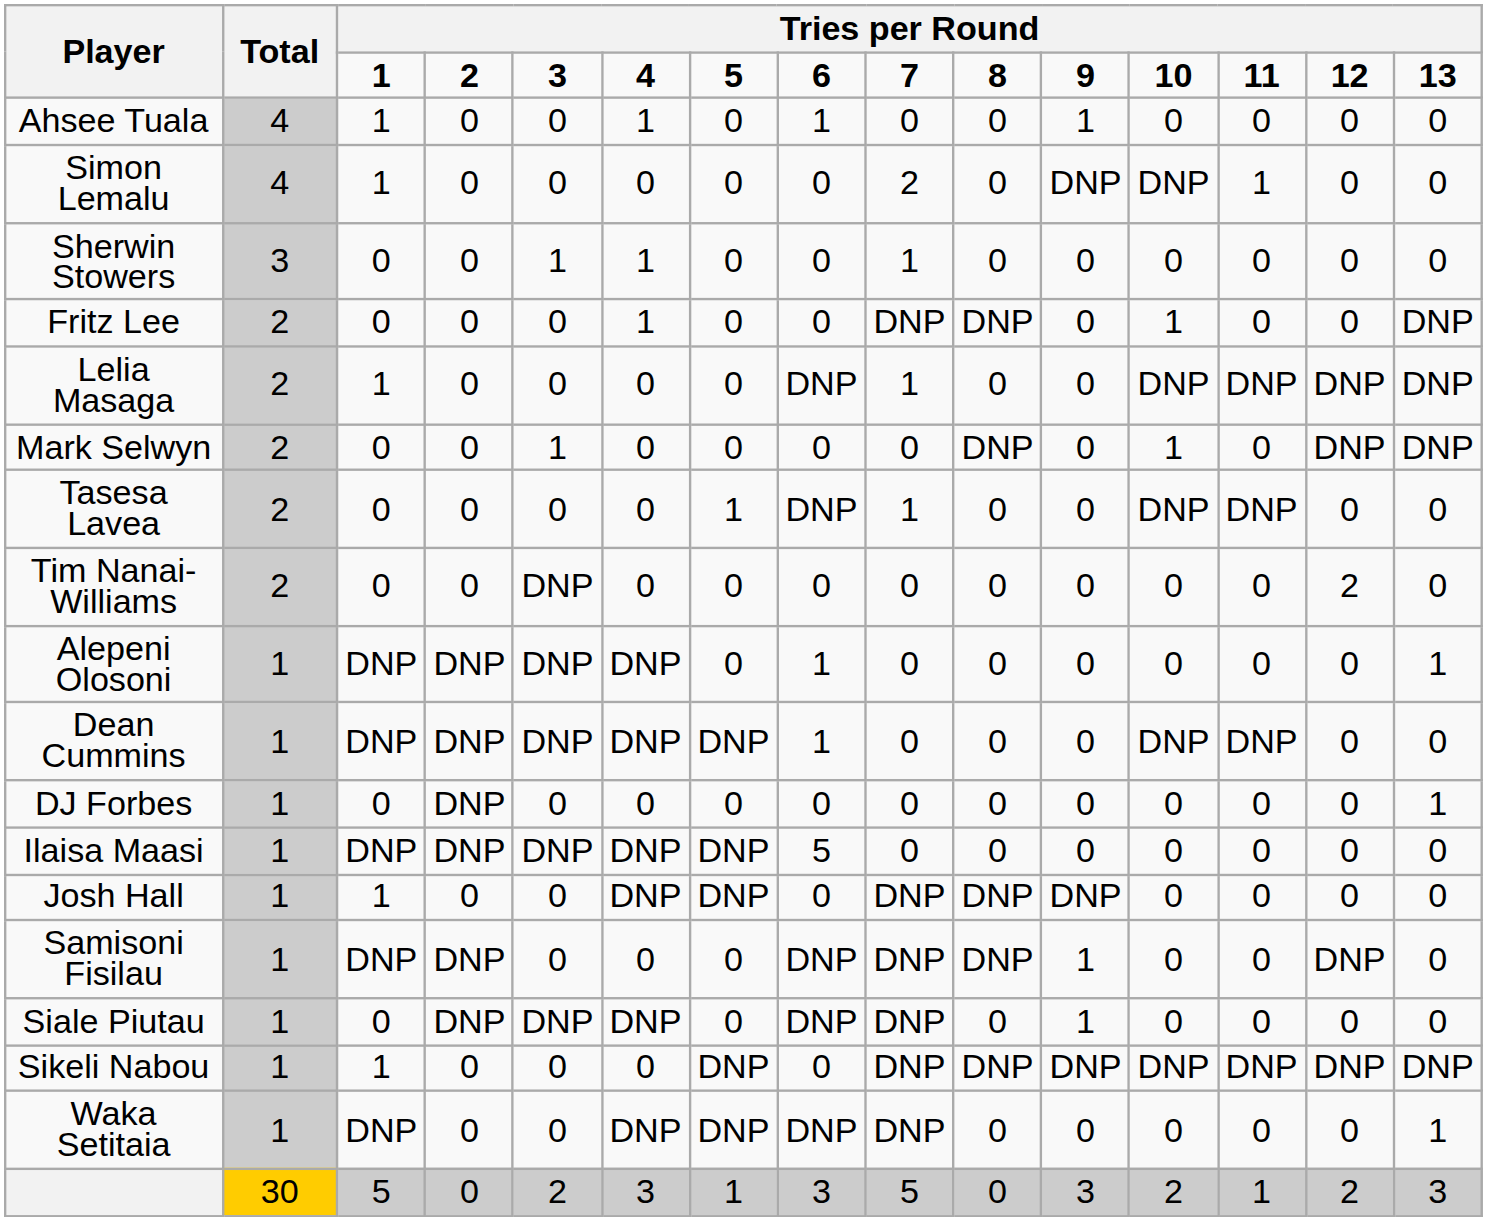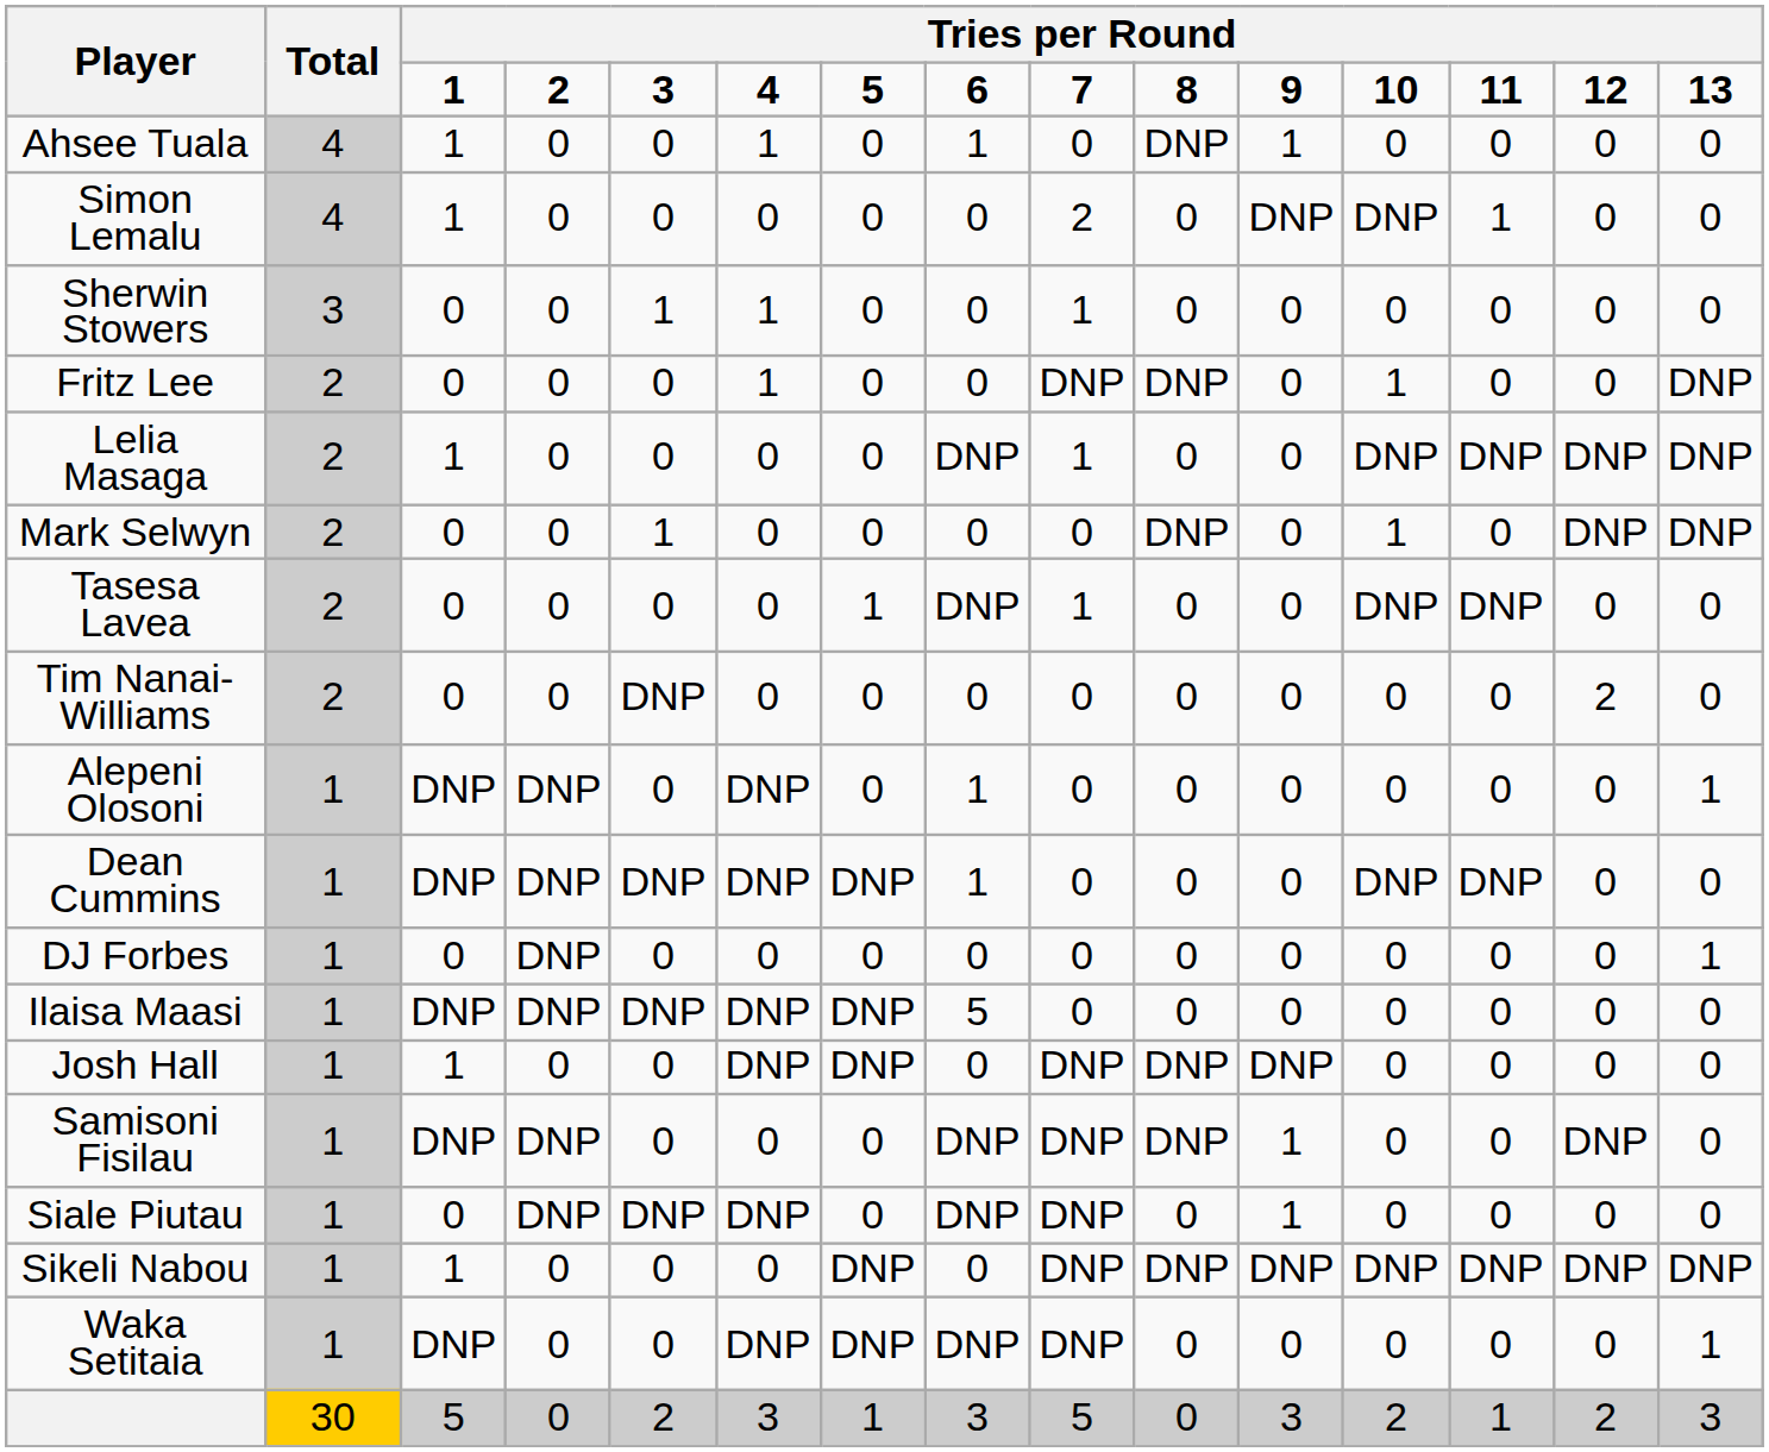Ahsee Tuala | column 10: 0 -> DNP
Alepeni Olosoni | column 5: DNP -> 0
